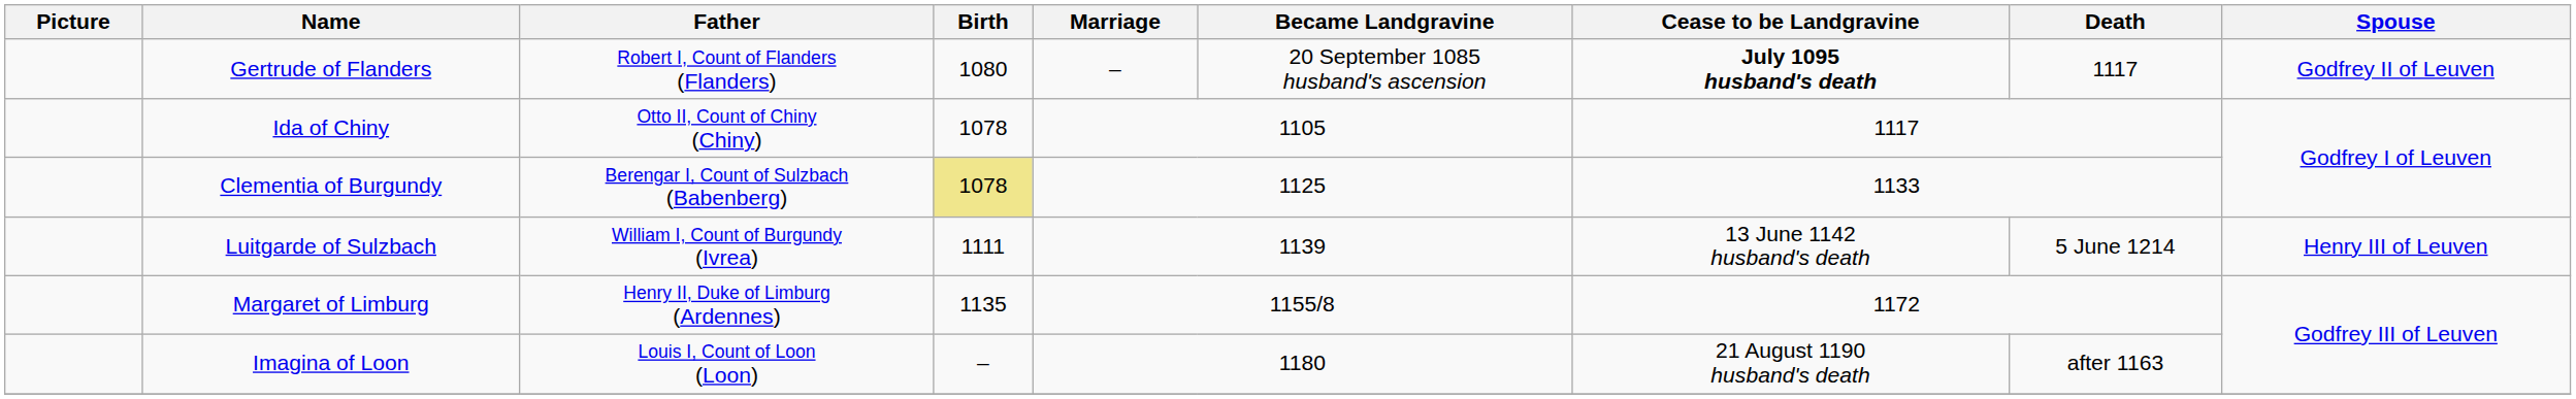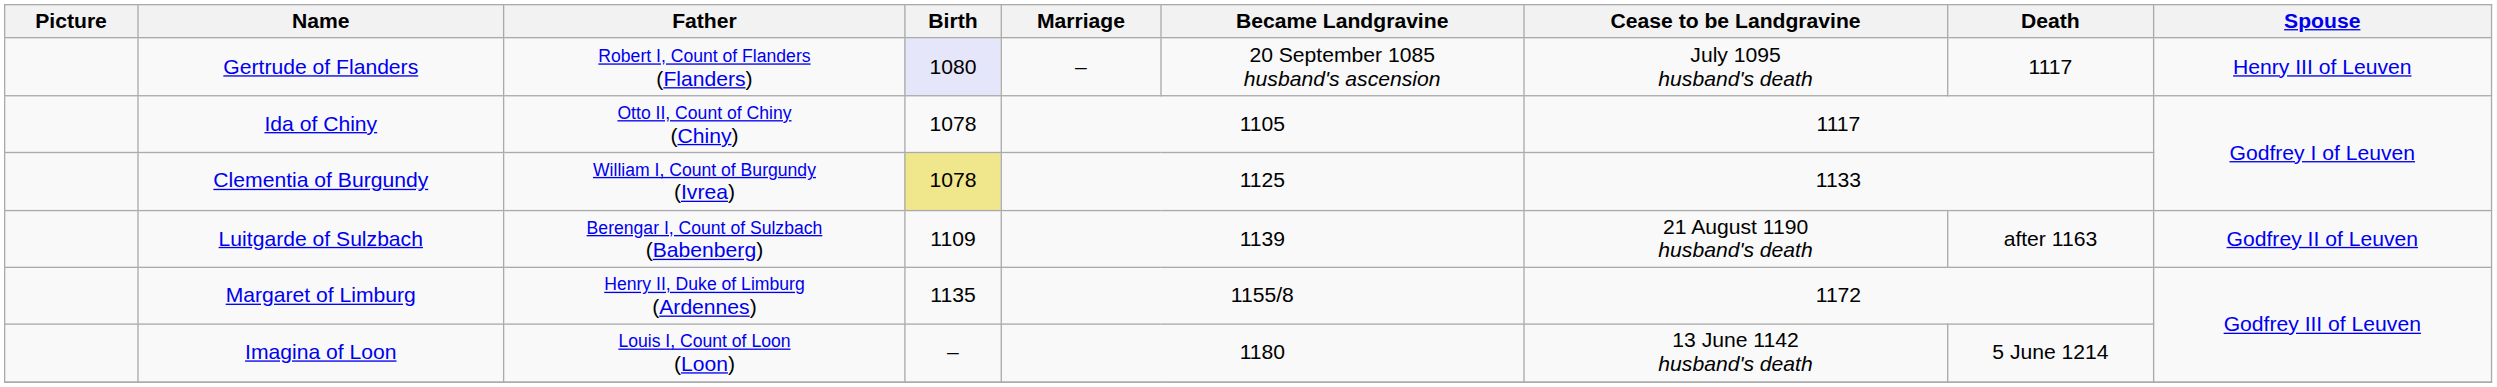Gertrude of Flanders | Birth: no background -> lavender background
Gertrude of Flanders | Cease to be Landgravine: bold -> normal
Gertrude of Flanders | Spouse: Godfrey II of Leuven -> Henry III of Leuven
Clementia of Burgundy | Father: Berengar I, Count of Sulzbach (Babenberg) -> William I, Count of Burgundy (Ivrea)
Luitgarde of Sulzbach | Father: William I, Count of Burgundy (Ivrea) -> Berengar I, Count of Sulzbach (Babenberg)
Luitgarde of Sulzbach | Birth: 1111 -> 1109
Luitgarde of Sulzbach | Cease to be Landgravine: 13 June 1142 husband's death -> 21 August 1190 husband's death
Luitgarde of Sulzbach | Death: 5 June 1214 -> after 1163
Luitgarde of Sulzbach | Spouse: Henry III of Leuven -> Godfrey II of Leuven
Imagina of Loon | Cease to be Landgravine: 21 August 1190 husband's death -> 13 June 1142 husband's death
Imagina of Loon | Death: after 1163 -> 5 June 1214
